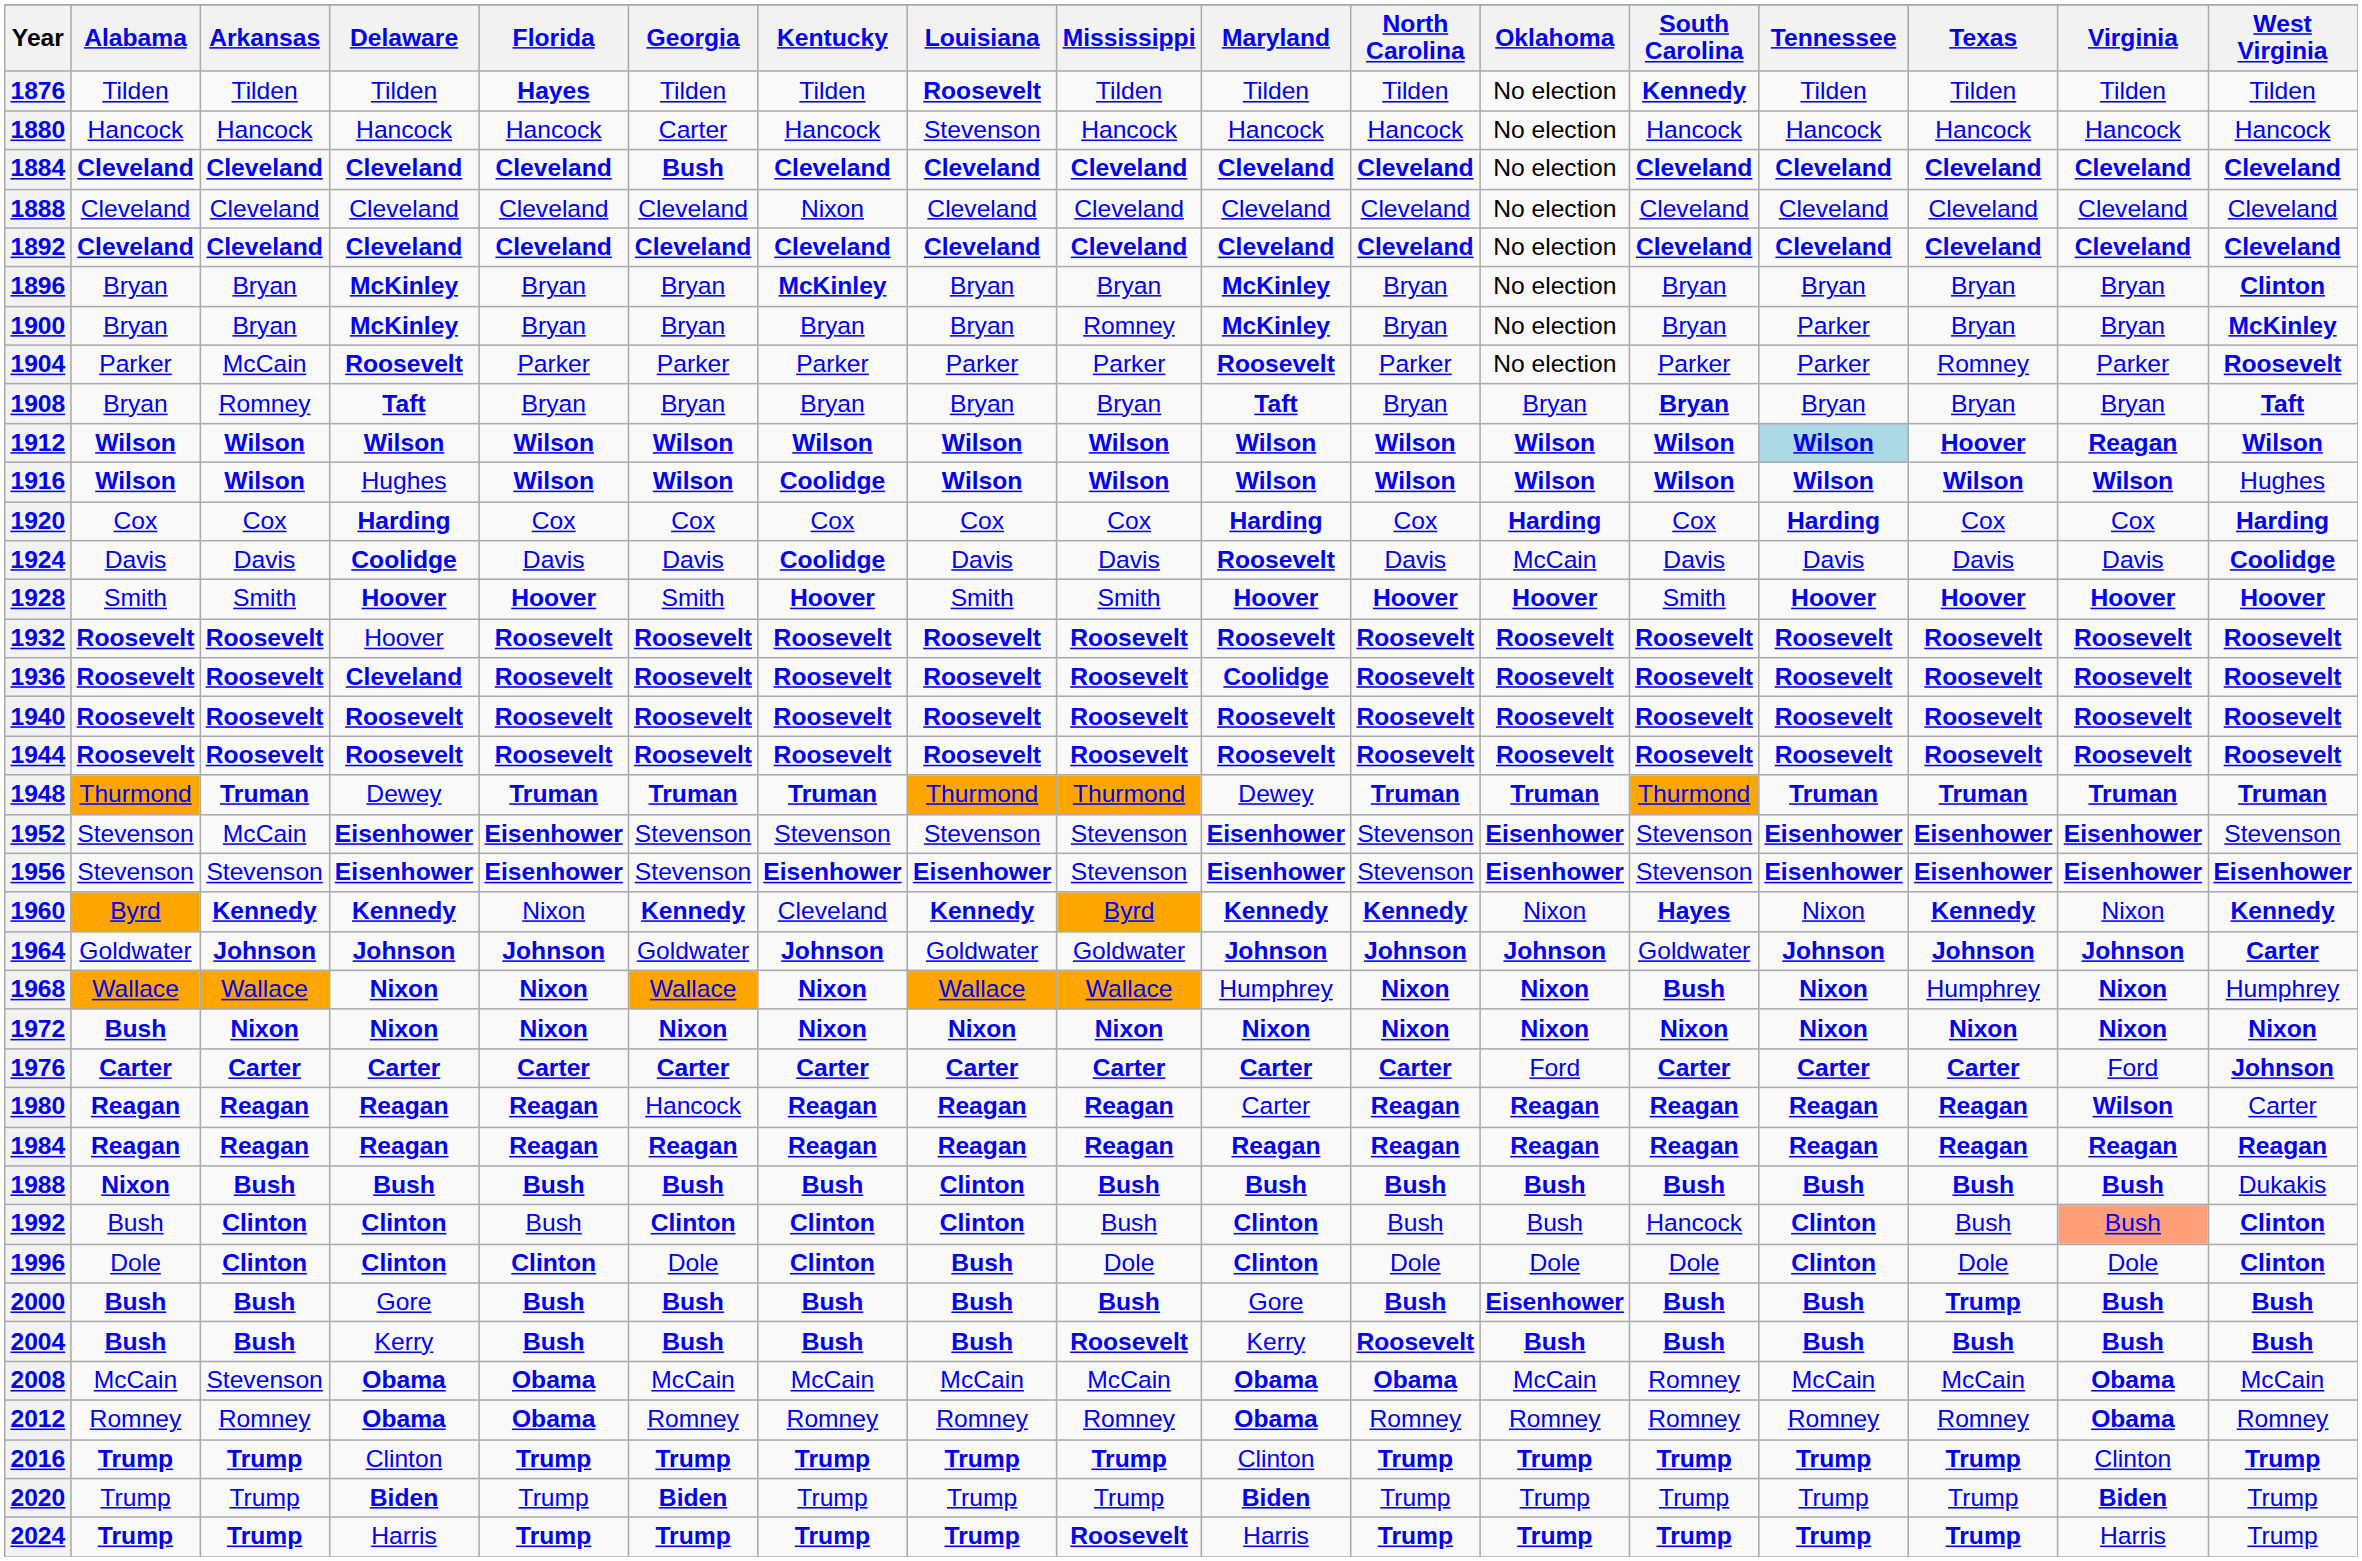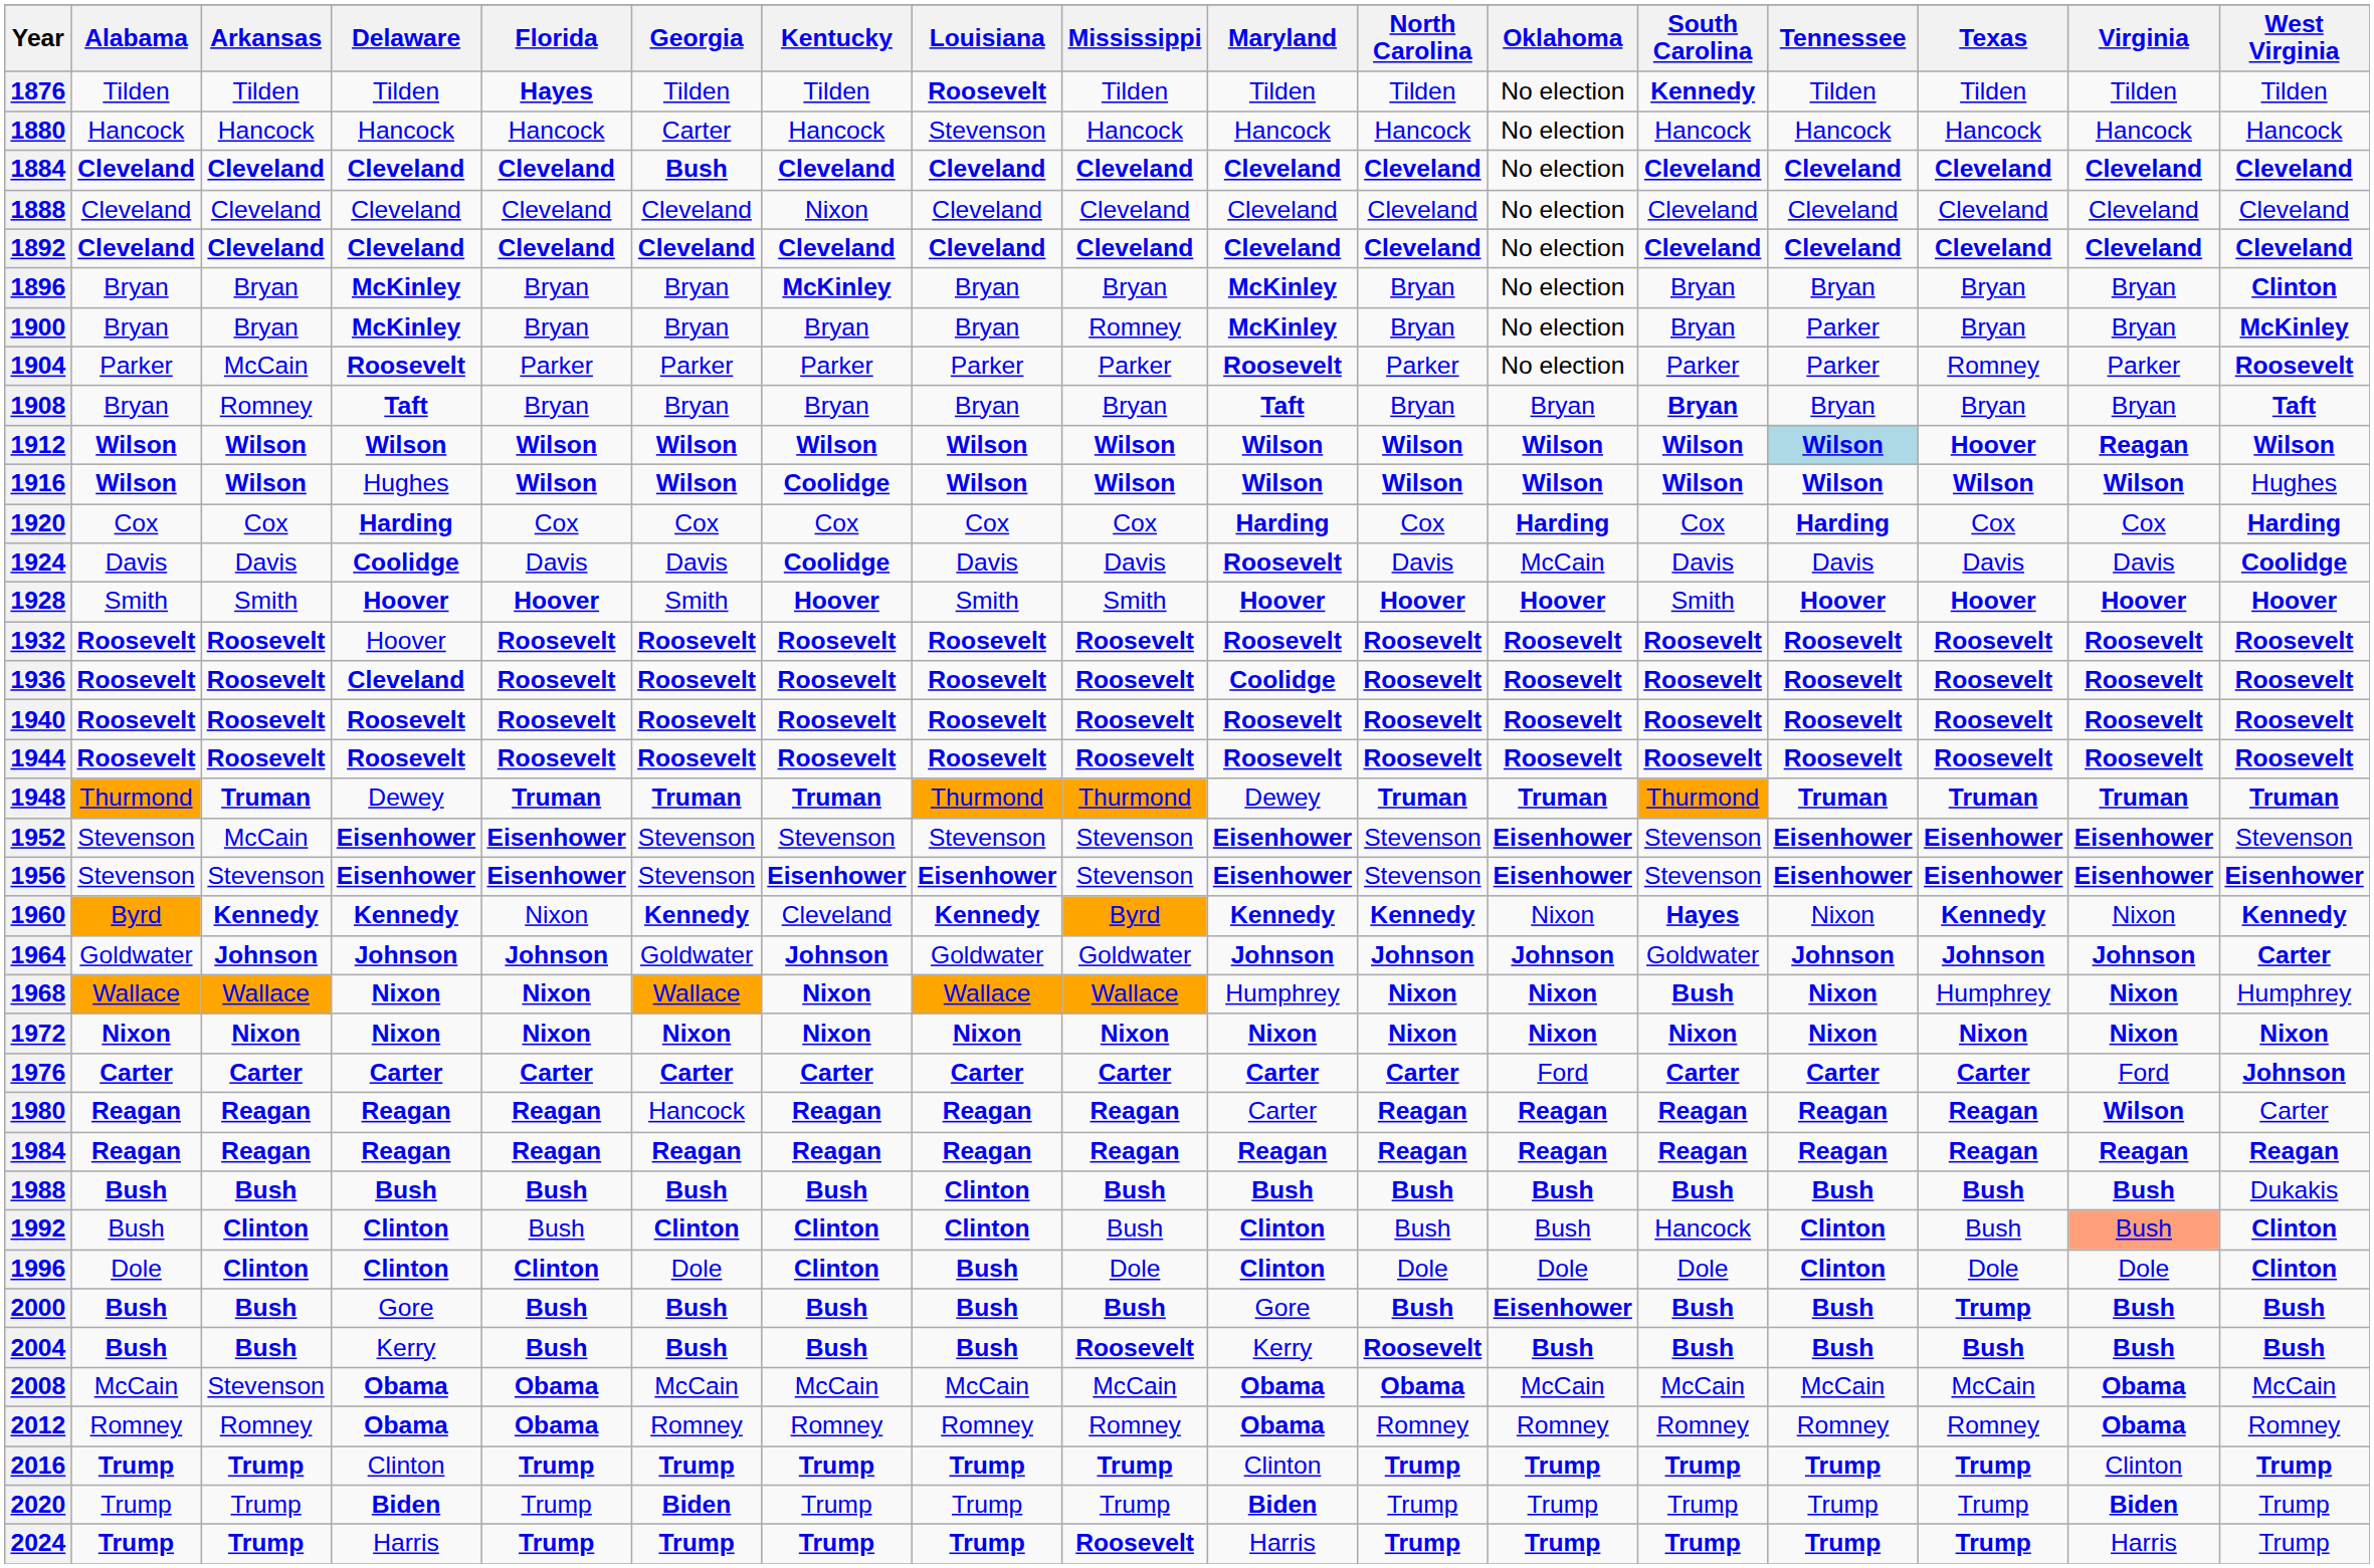1972 | Alabama: Bush -> Nixon
1988 | Alabama: Nixon -> Bush
2008 | South Carolina: Romney -> McCain
